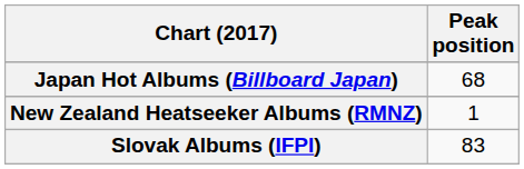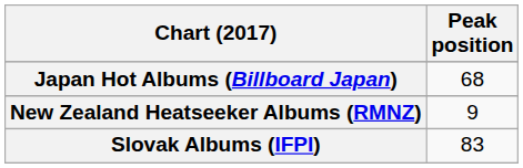New Zealand Heatseeker Albums (RMNZ) | Peak position: 1 -> 9
